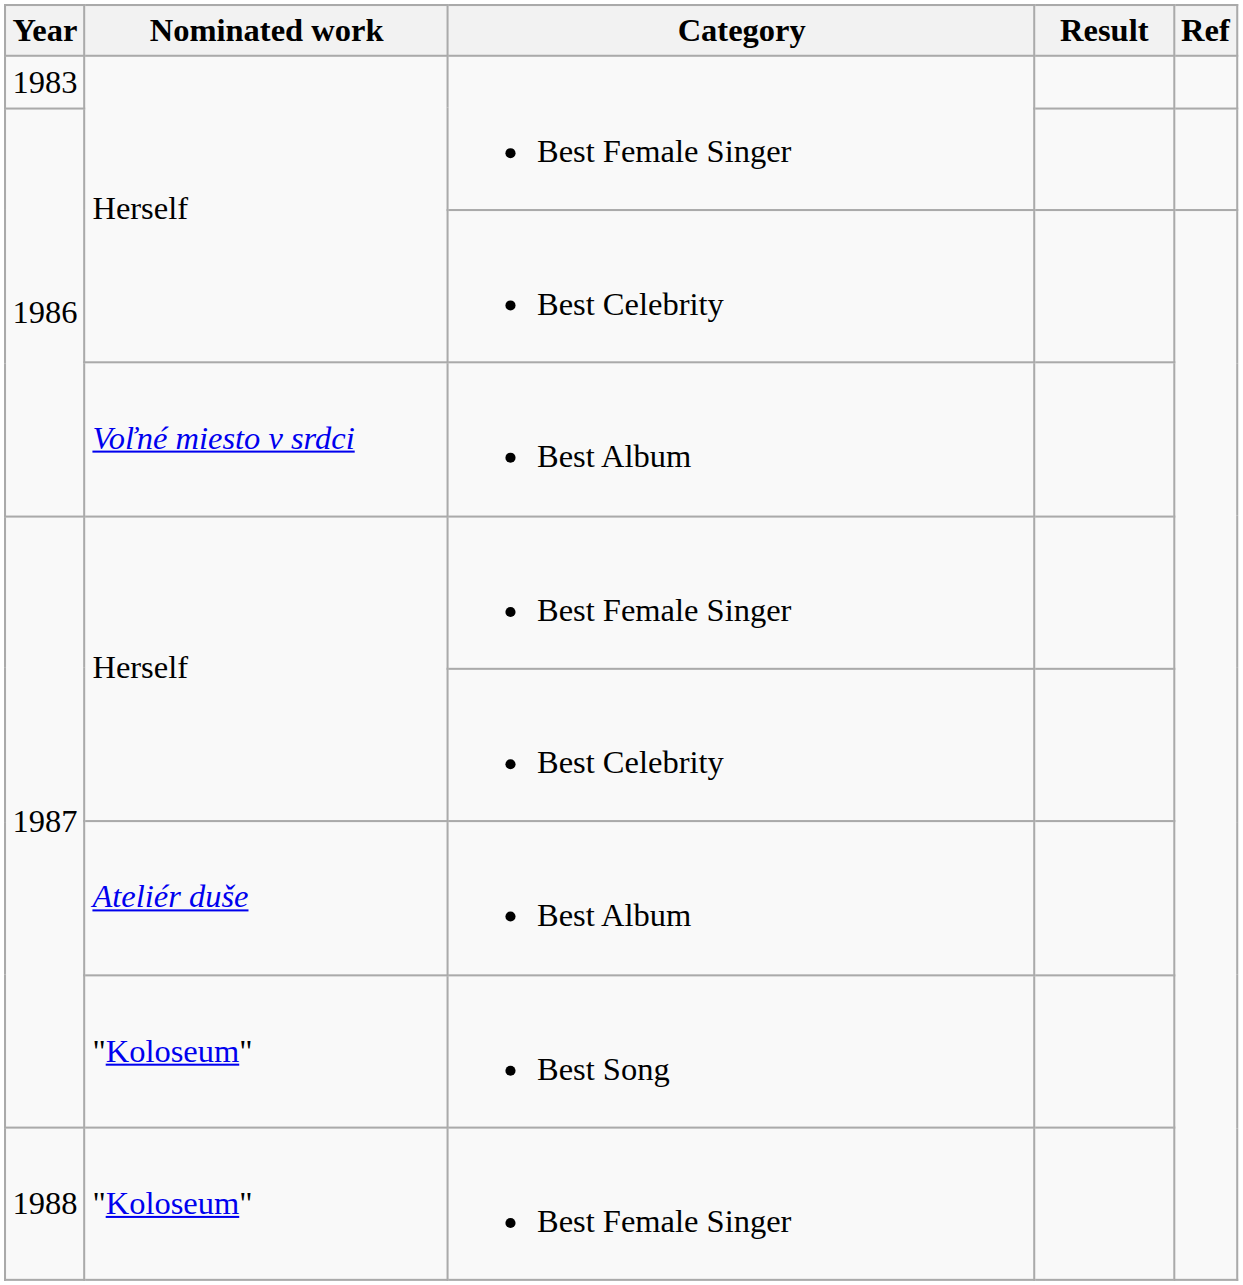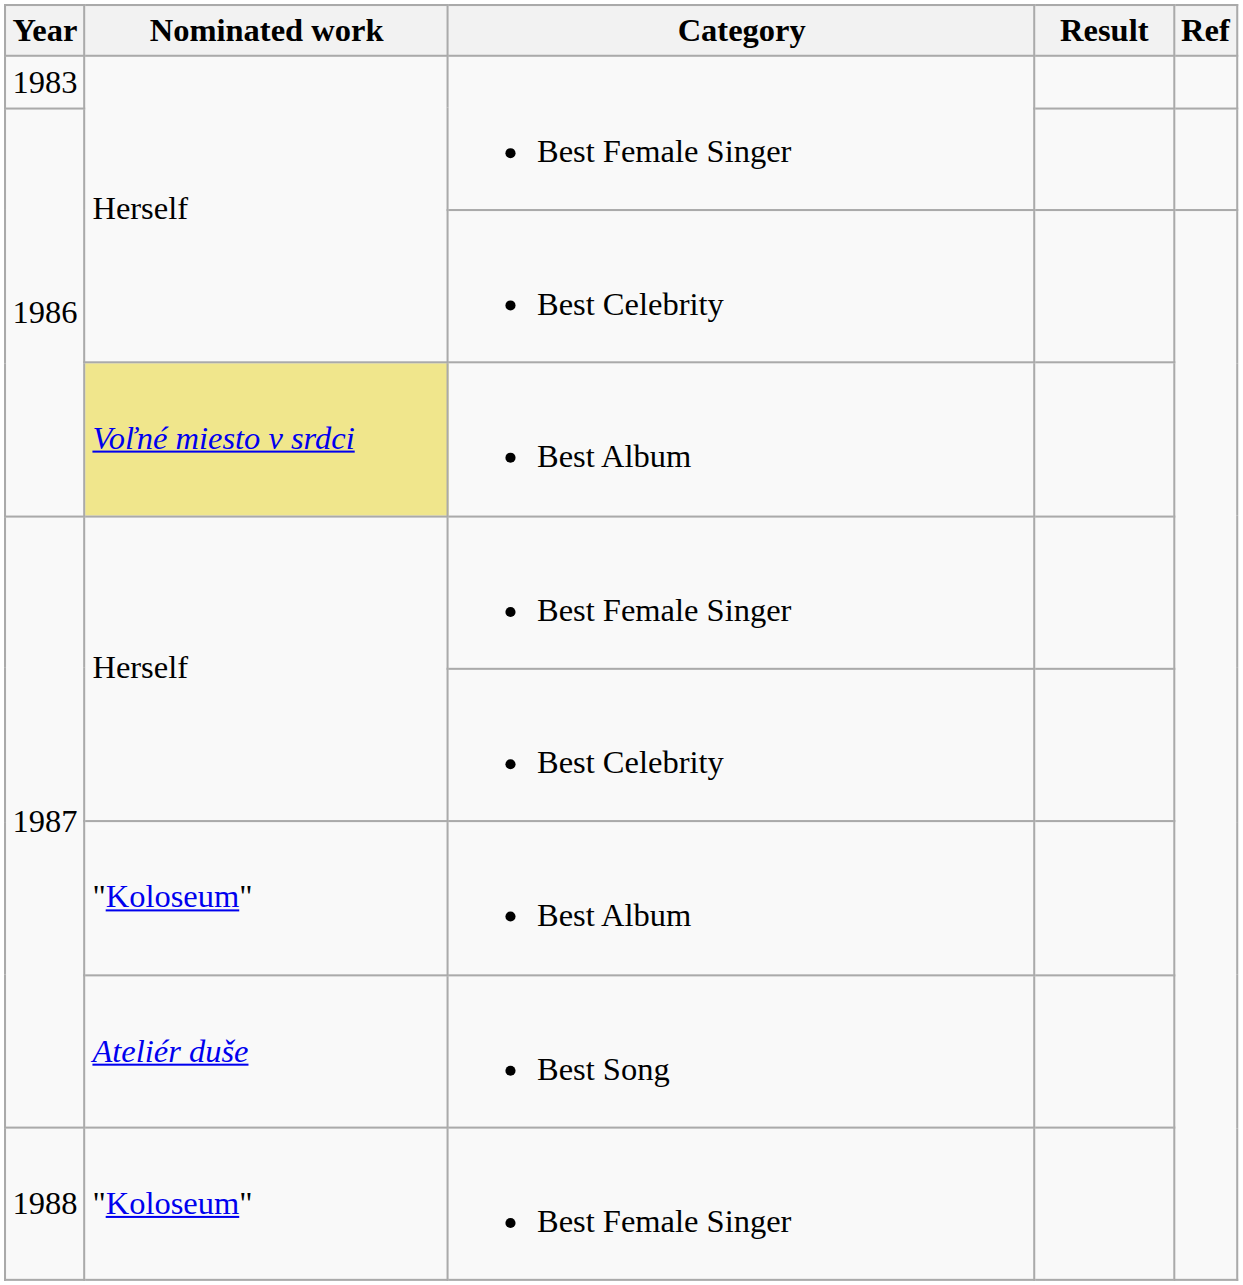1986 / Best Album | Nominated work: no background -> khaki background
1987 / Best Album | Nominated work: Ateliér duše -> "Koloseum"
1987 / Best Song | Nominated work: "Koloseum" -> Ateliér duše
